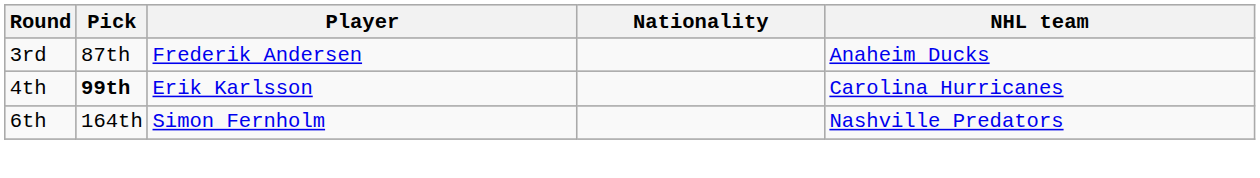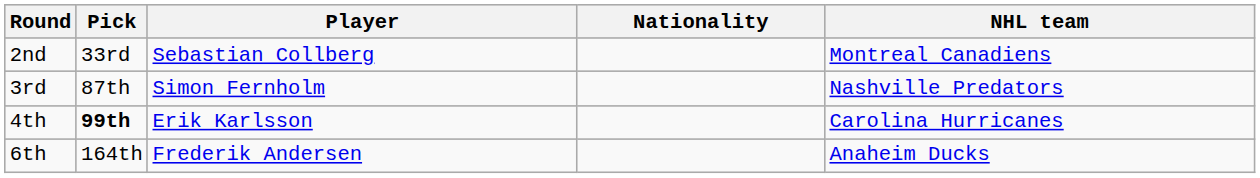+ row: 2nd | 33rd | Sebastian Collberg | Montreal Canadiens
3rd | Player: Frederik Andersen -> Simon Fernholm
3rd | NHL team: Anaheim Ducks -> Nashville Predators
6th | Player: Simon Fernholm -> Frederik Andersen
6th | NHL team: Nashville Predators -> Anaheim Ducks
